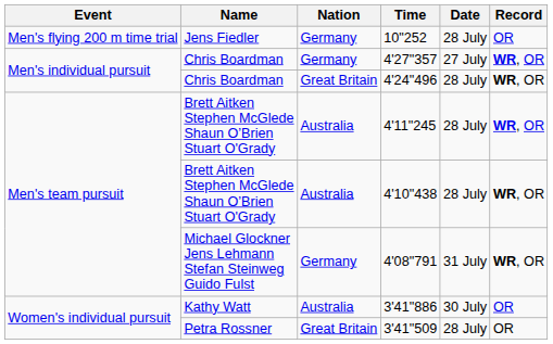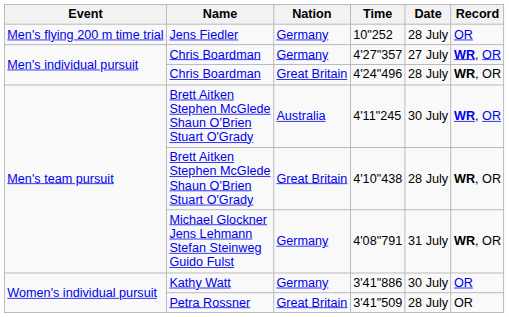4'11"245 | Date: 28 July -> 30 July
4'10"438 | Nation: Australia -> Great Britain
3'41"886 | Nation: Australia -> Germany
